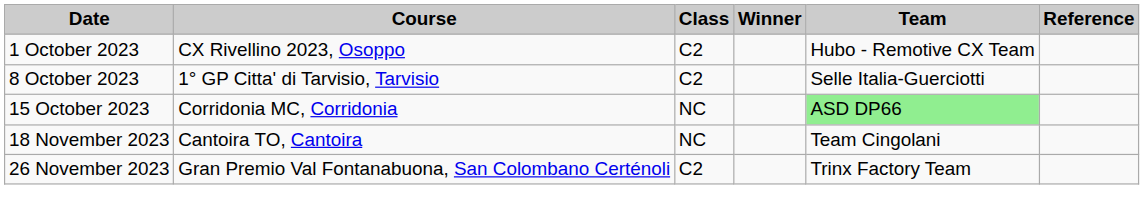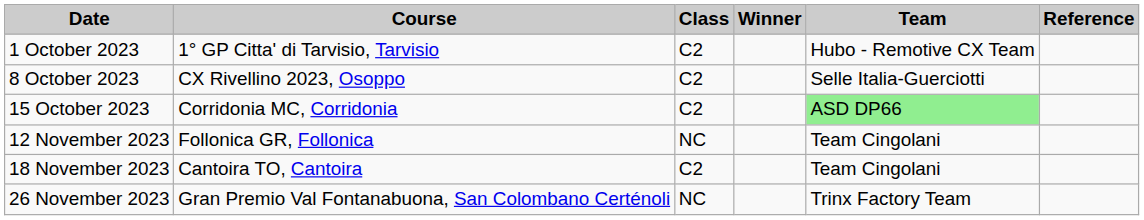1 October 2023 | Course: CX Rivellino 2023, Osoppo -> 1° GP Citta' di Tarvisio, Tarvisio
8 October 2023 | Course: 1° GP Citta' di Tarvisio, Tarvisio -> CX Rivellino 2023, Osoppo
15 October 2023 | Class: NC -> C2
+ row: 12 November 2023 | Follonica GR, Follonica | NC | Team Cingolani
18 November 2023 | Class: NC -> C2
26 November 2023 | Class: C2 -> NC
